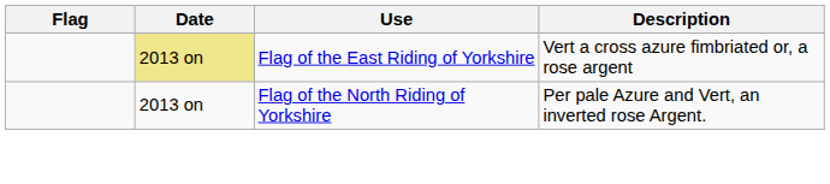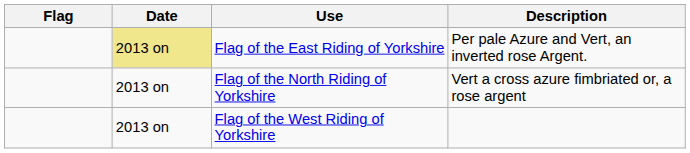Flag of the East Riding of Yorkshire | Description: Vert a cross azure fimbriated or, a rose argent -> Per pale Azure and Vert, an inverted rose Argent.
Flag of the North Riding of Yorkshire | Description: Per pale Azure and Vert, an inverted rose Argent. -> Vert a cross azure fimbriated or, a rose argent
+ row: 2013 on | Flag of the West Riding of Yorkshire
